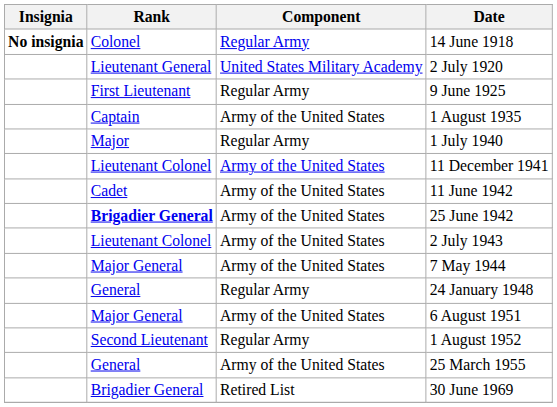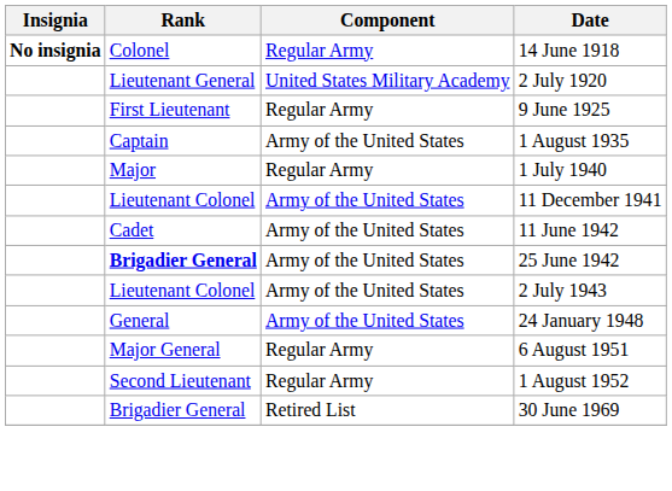- row: Major General | Army of the United States | 7 May 1944
24 January 1948 | Component: Regular Army -> Army of the United States
6 August 1951 | Component: Army of the United States -> Regular Army
- row: General | Army of the United States | 25 March 1955
